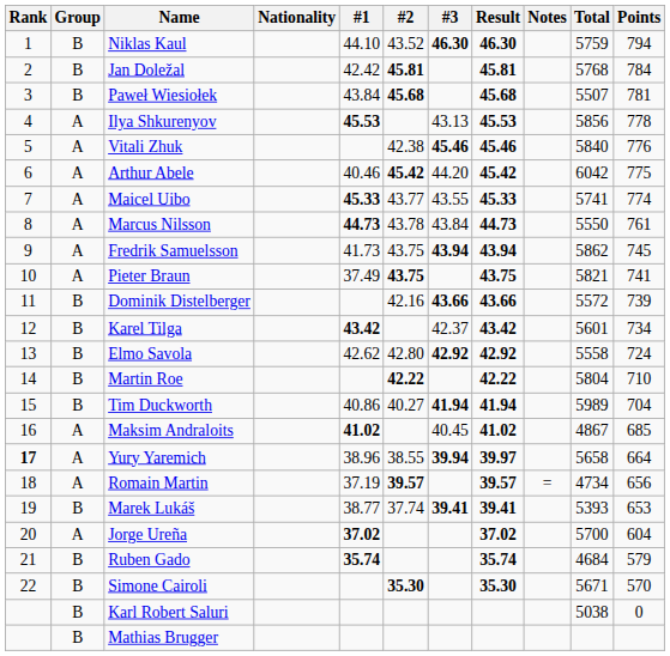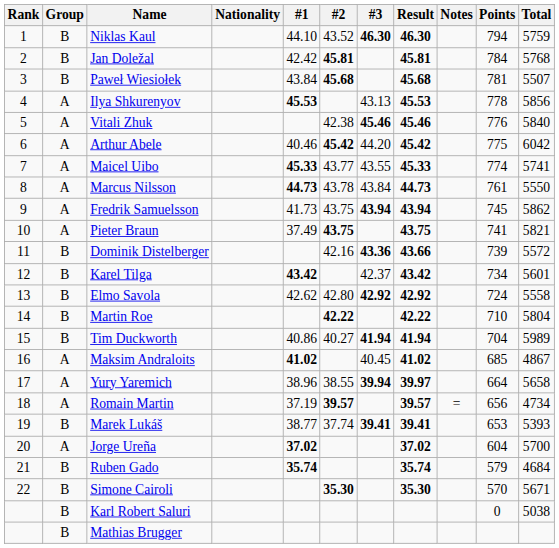columns swapped: Points <-> Total
Dominik Distelberger | #3: 43.66 -> 43.36
Yury Yaremich | Rank: bold -> normal
